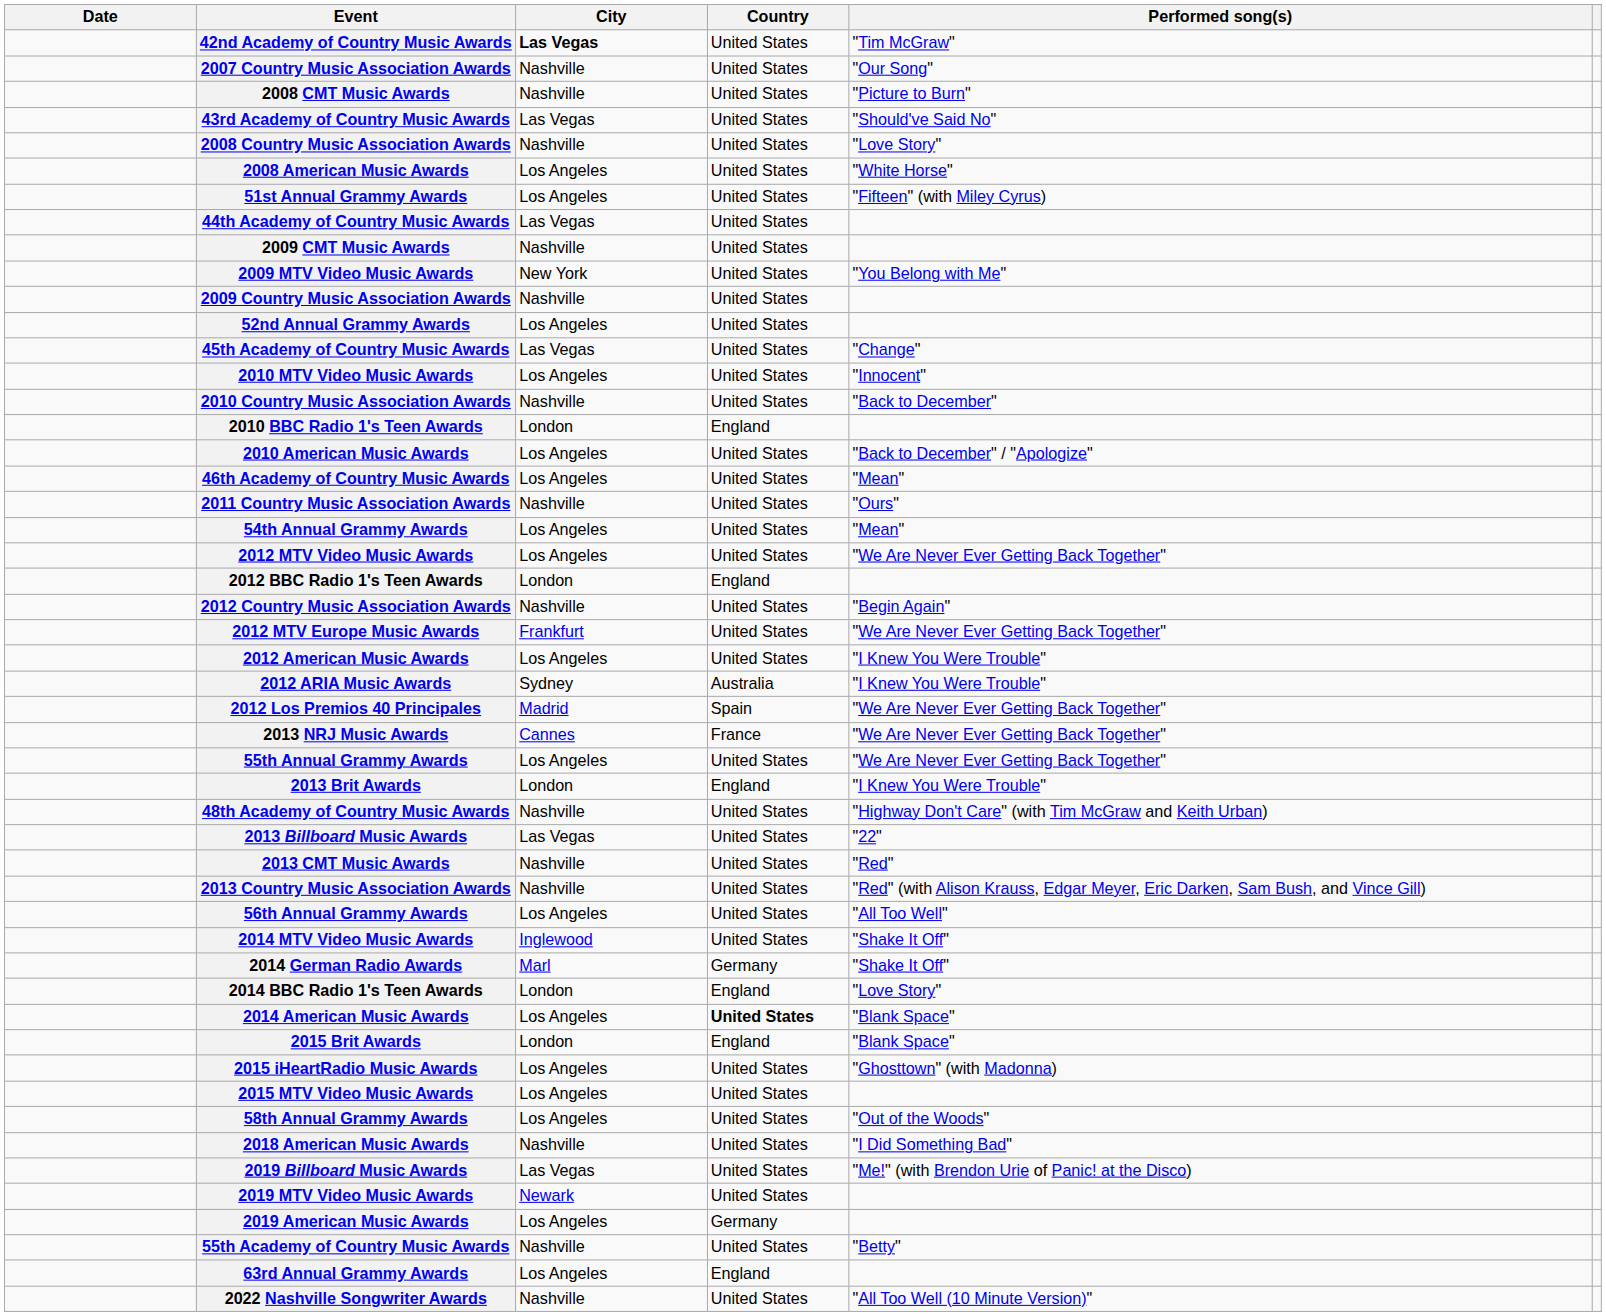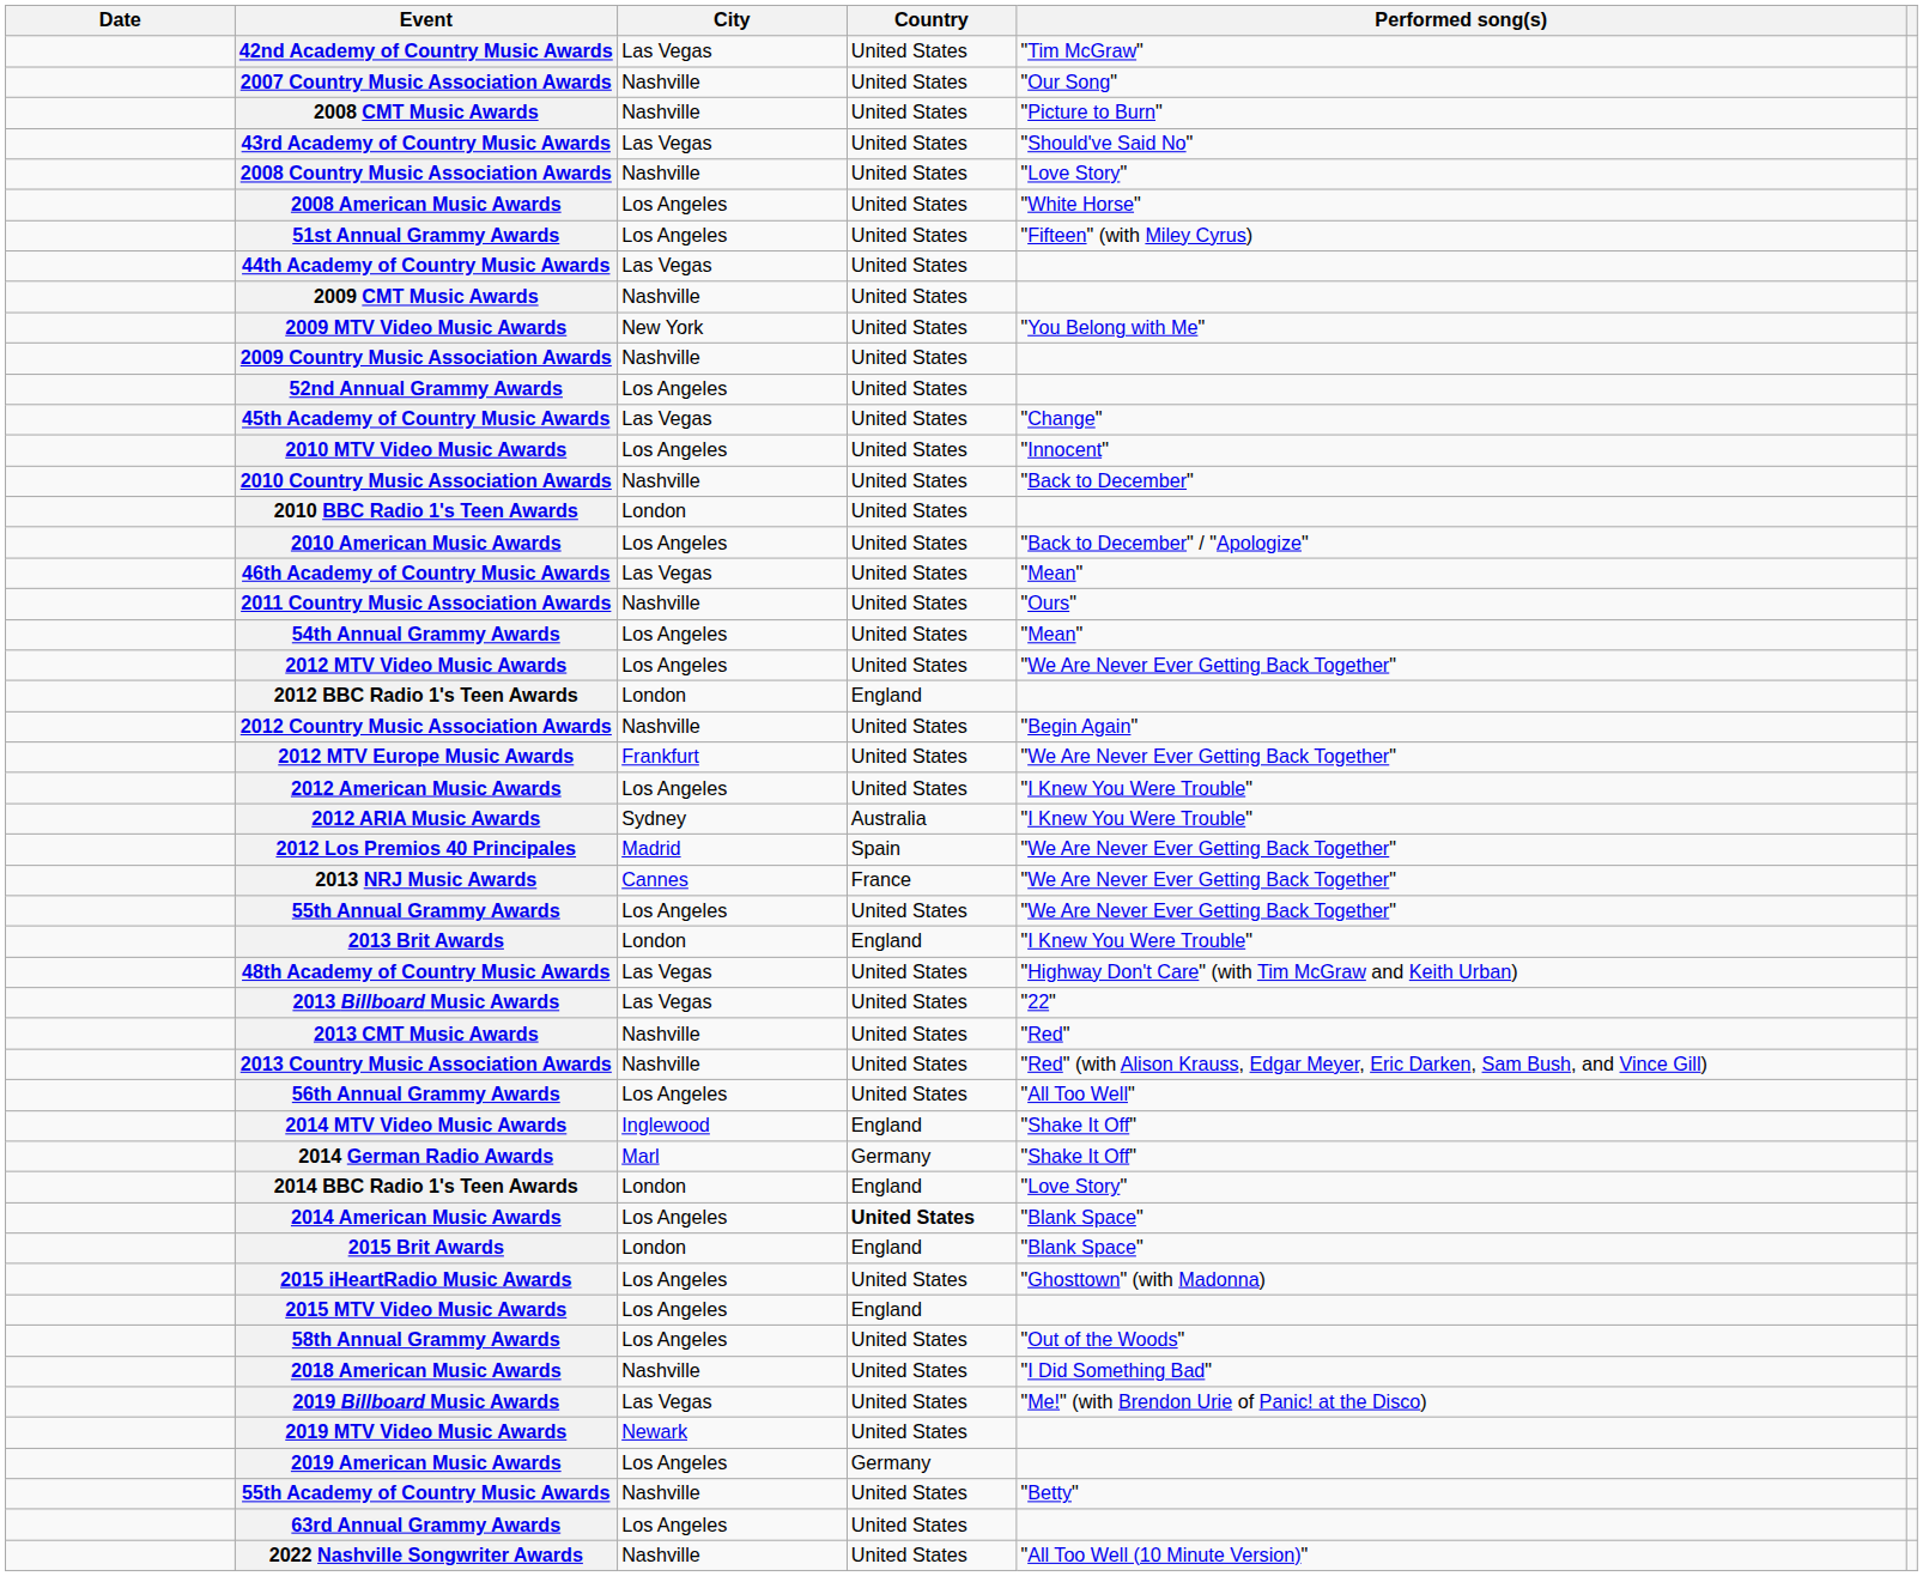42nd Academy of Country Music Awards | City: bold -> normal
2010 BBC Radio 1's Teen Awards | Country: England -> United States
46th Academy of Country Music Awards | City: Los Angeles -> Las Vegas
48th Academy of Country Music Awards | City: Nashville -> Las Vegas
2014 MTV Video Music Awards | Country: United States -> England
2015 MTV Video Music Awards | Country: United States -> England
63rd Annual Grammy Awards | Country: England -> United States
